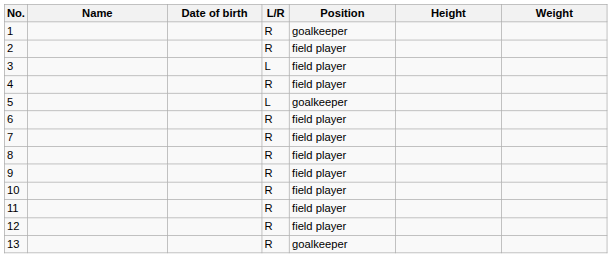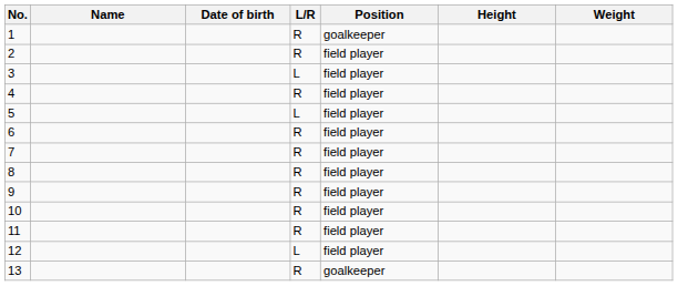5 | Position: goalkeeper -> field player
12 | L/R: R -> L
